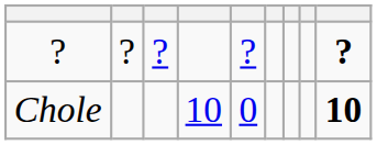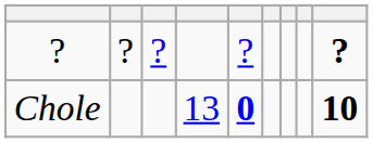Chole | column 4: 10 -> 13
Chole | column 5: normal -> bold
